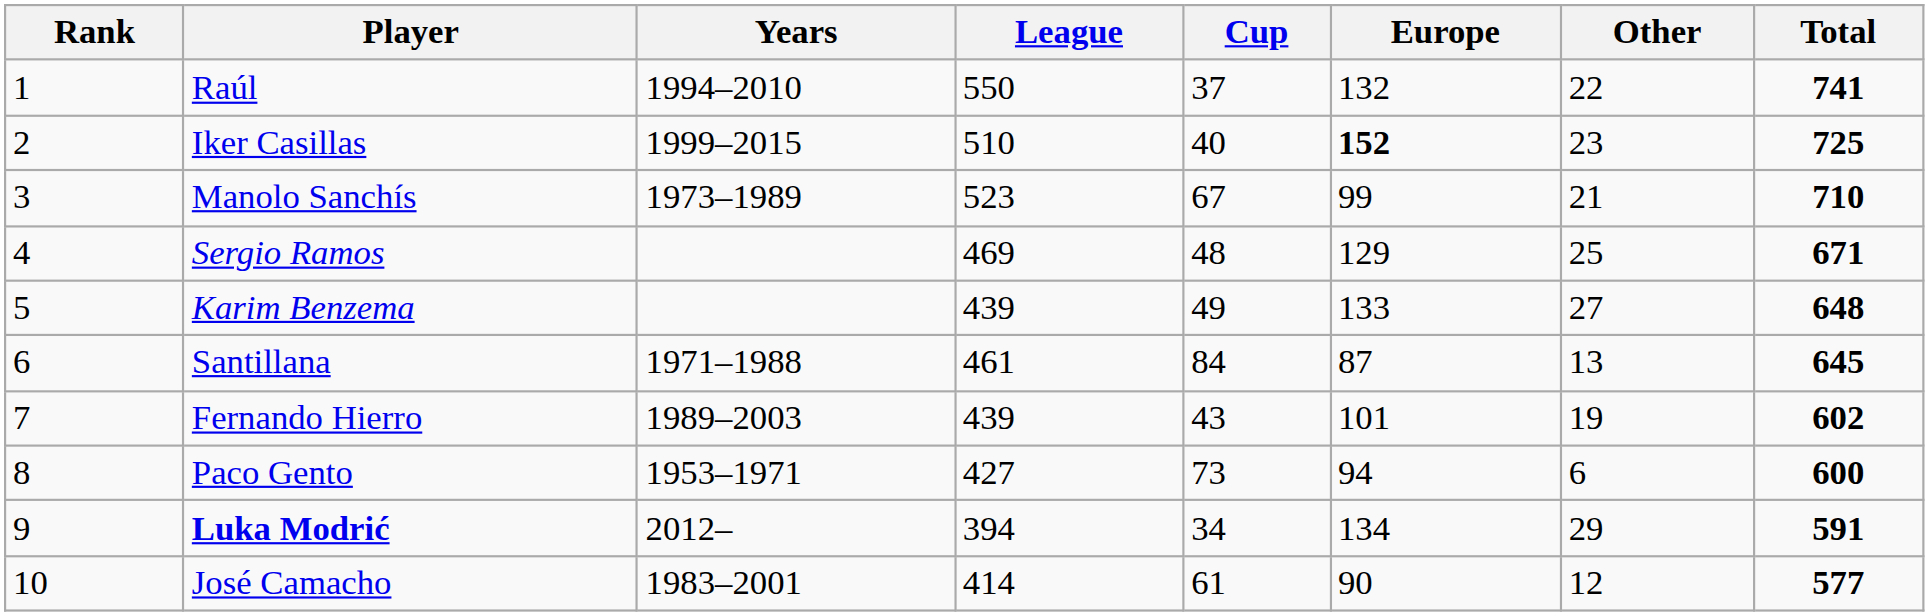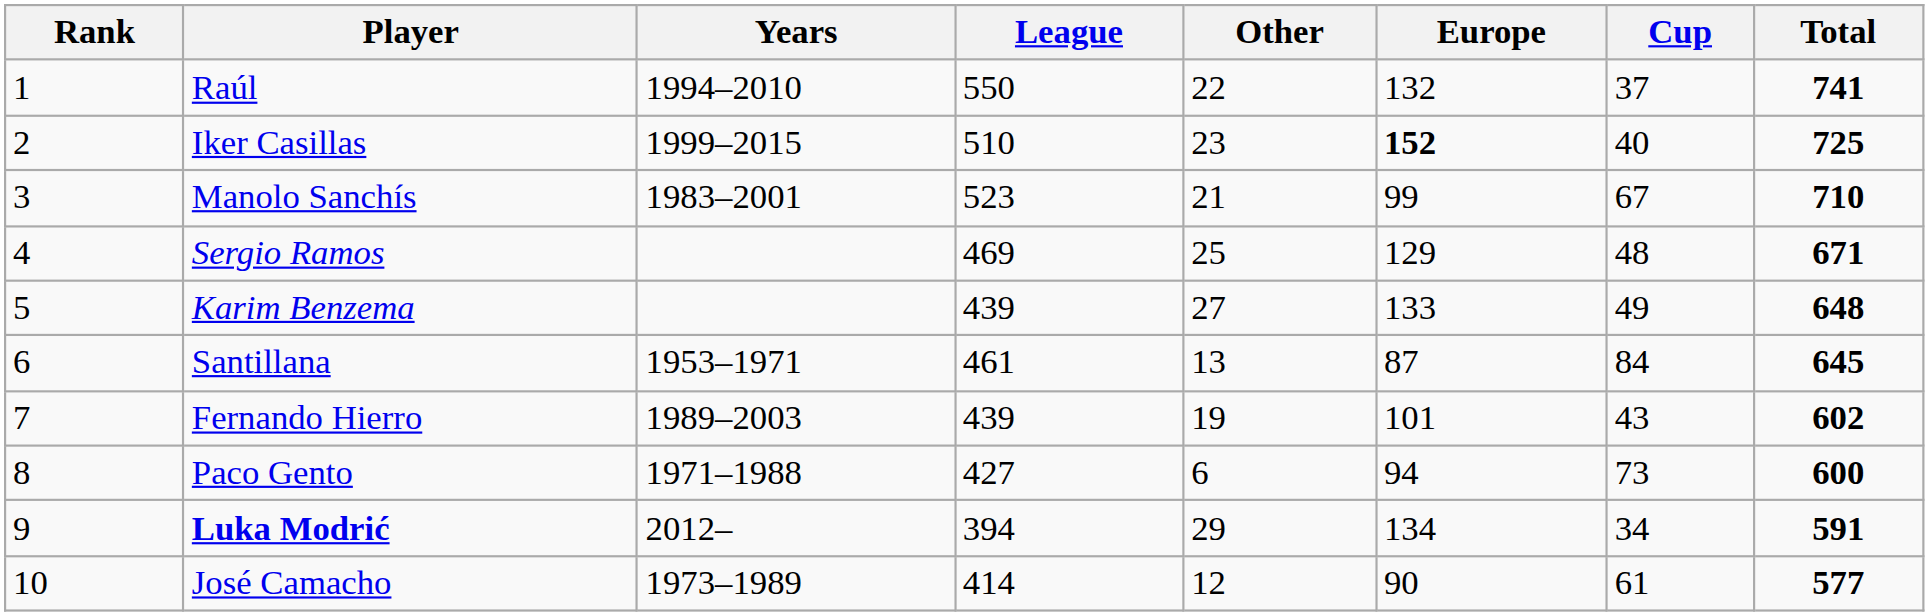columns swapped: Cup <-> Other
Manolo Sanchís | Years: 1973–1989 -> 1983–2001
Santillana | Years: 1971–1988 -> 1953–1971
Paco Gento | Years: 1953–1971 -> 1971–1988
José Camacho | Years: 1983–2001 -> 1973–1989
